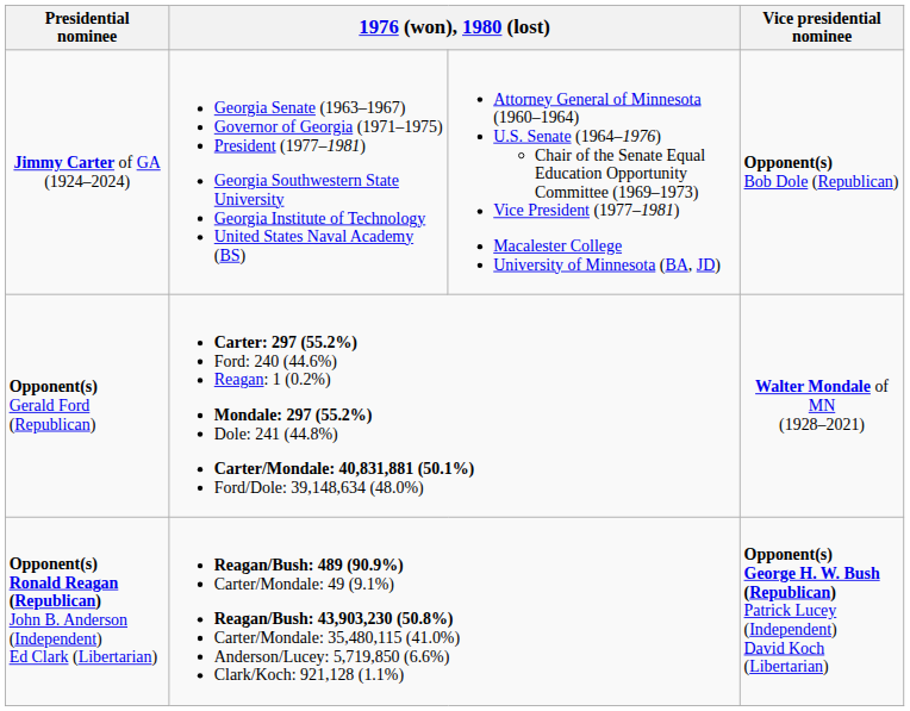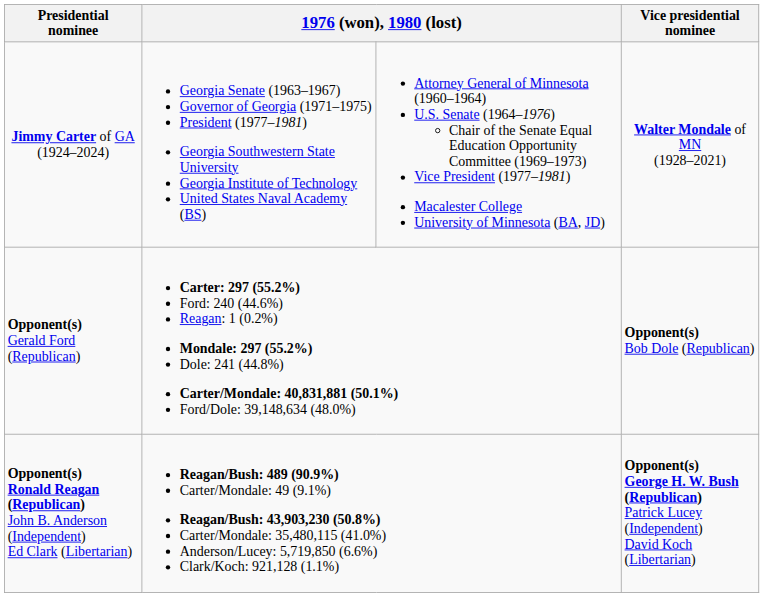Jimmy Carter of GA (1924–2024) | Vice presidential nominee: Opponent(s) Bob Dole (Republican) -> Walter Mondale of MN (1928–2021)
Opponent(s) Gerald Ford (Republican) | Vice presidential nominee: Walter Mondale of MN (1928–2021) -> Opponent(s) Bob Dole (Republican)
